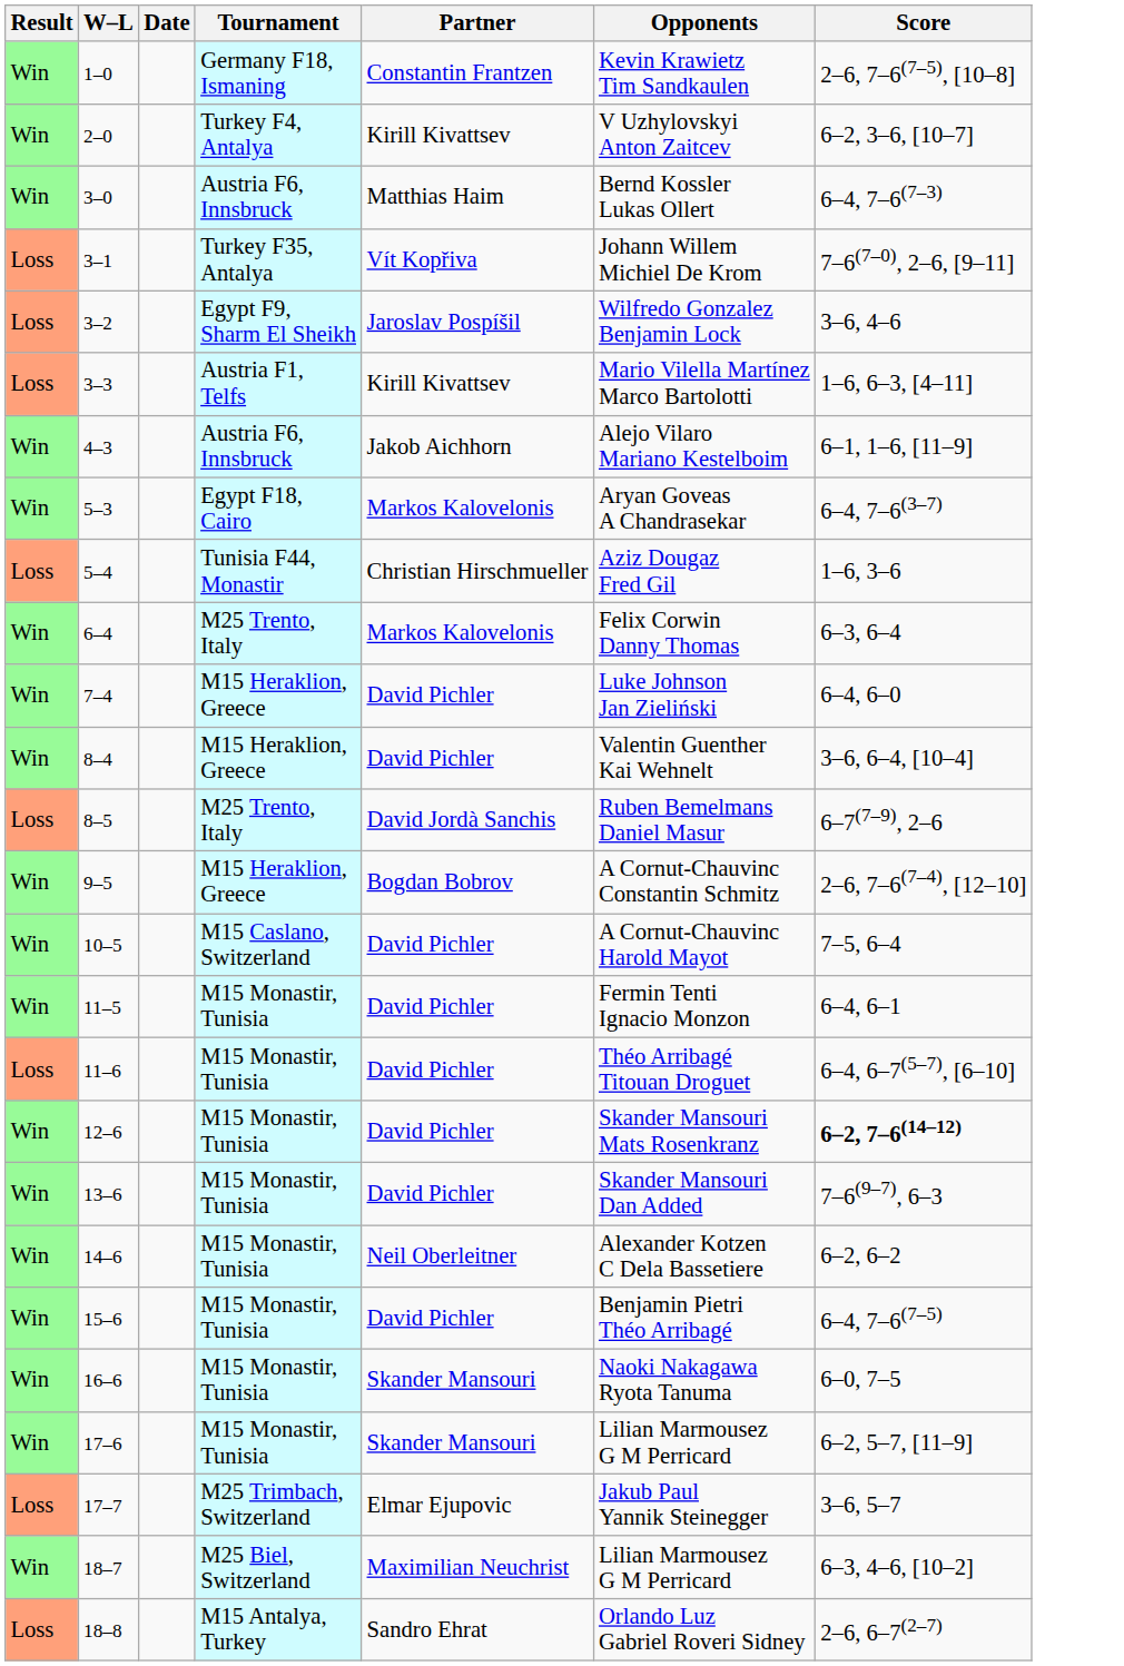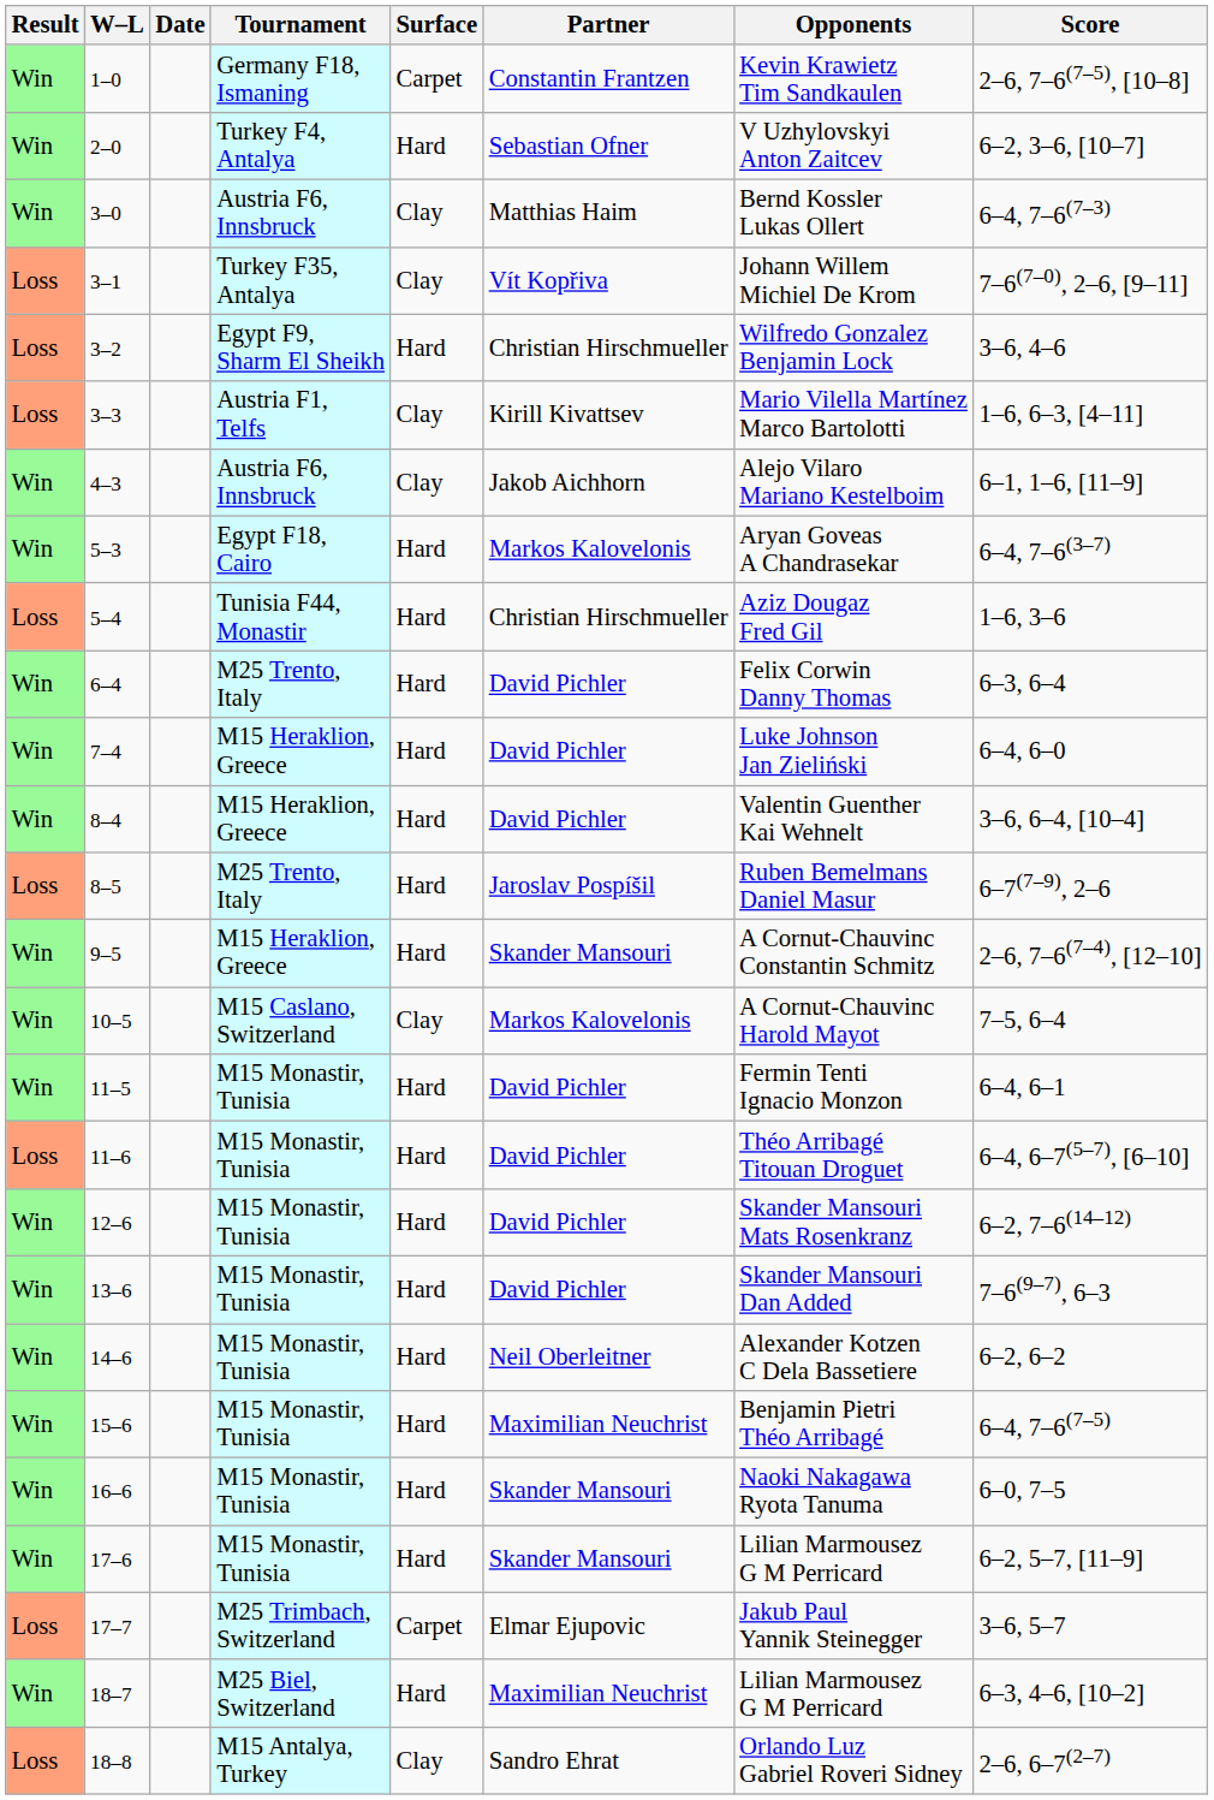+ column: Surface | Carpet | Hard | Clay | Clay | Hard | Clay | Clay | Hard | Hard | Hard | Hard | Hard | Hard | Hard | Clay | Hard | Hard | Hard | Hard | Hard | Hard | Hard | Hard | Carpet | Hard | Clay
2–0 | Partner: Kirill Kivattsev -> Sebastian Ofner
3–2 | Partner: Jaroslav Pospíšil -> Christian Hirschmueller
6–4 | Partner: Markos Kalovelonis -> David Pichler
8–5 | Partner: David Jordà Sanchis -> Jaroslav Pospíšil
9–5 | Partner: Bogdan Bobrov -> Skander Mansouri
10–5 | Partner: David Pichler -> Markos Kalovelonis
12–6 | Score: bold -> normal
15–6 | Partner: David Pichler -> Maximilian Neuchrist
